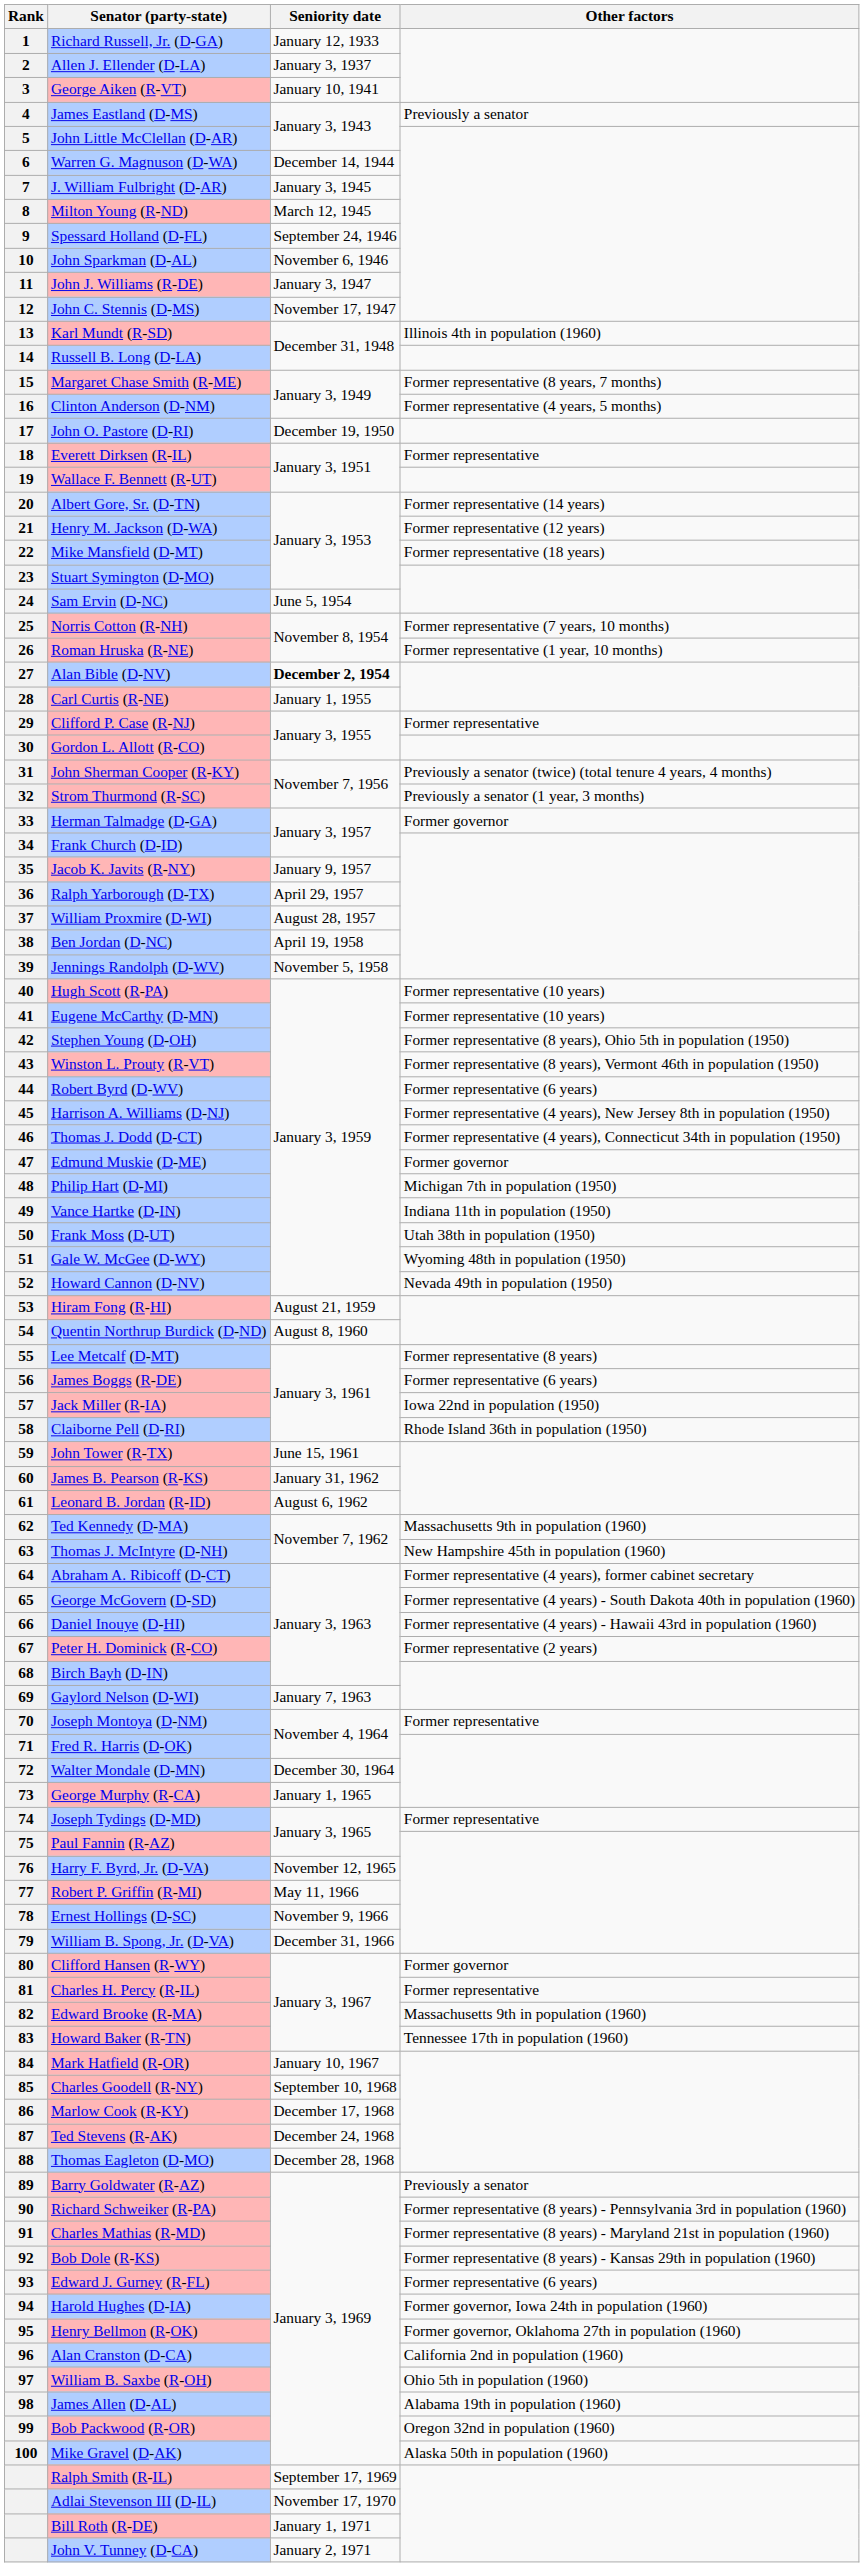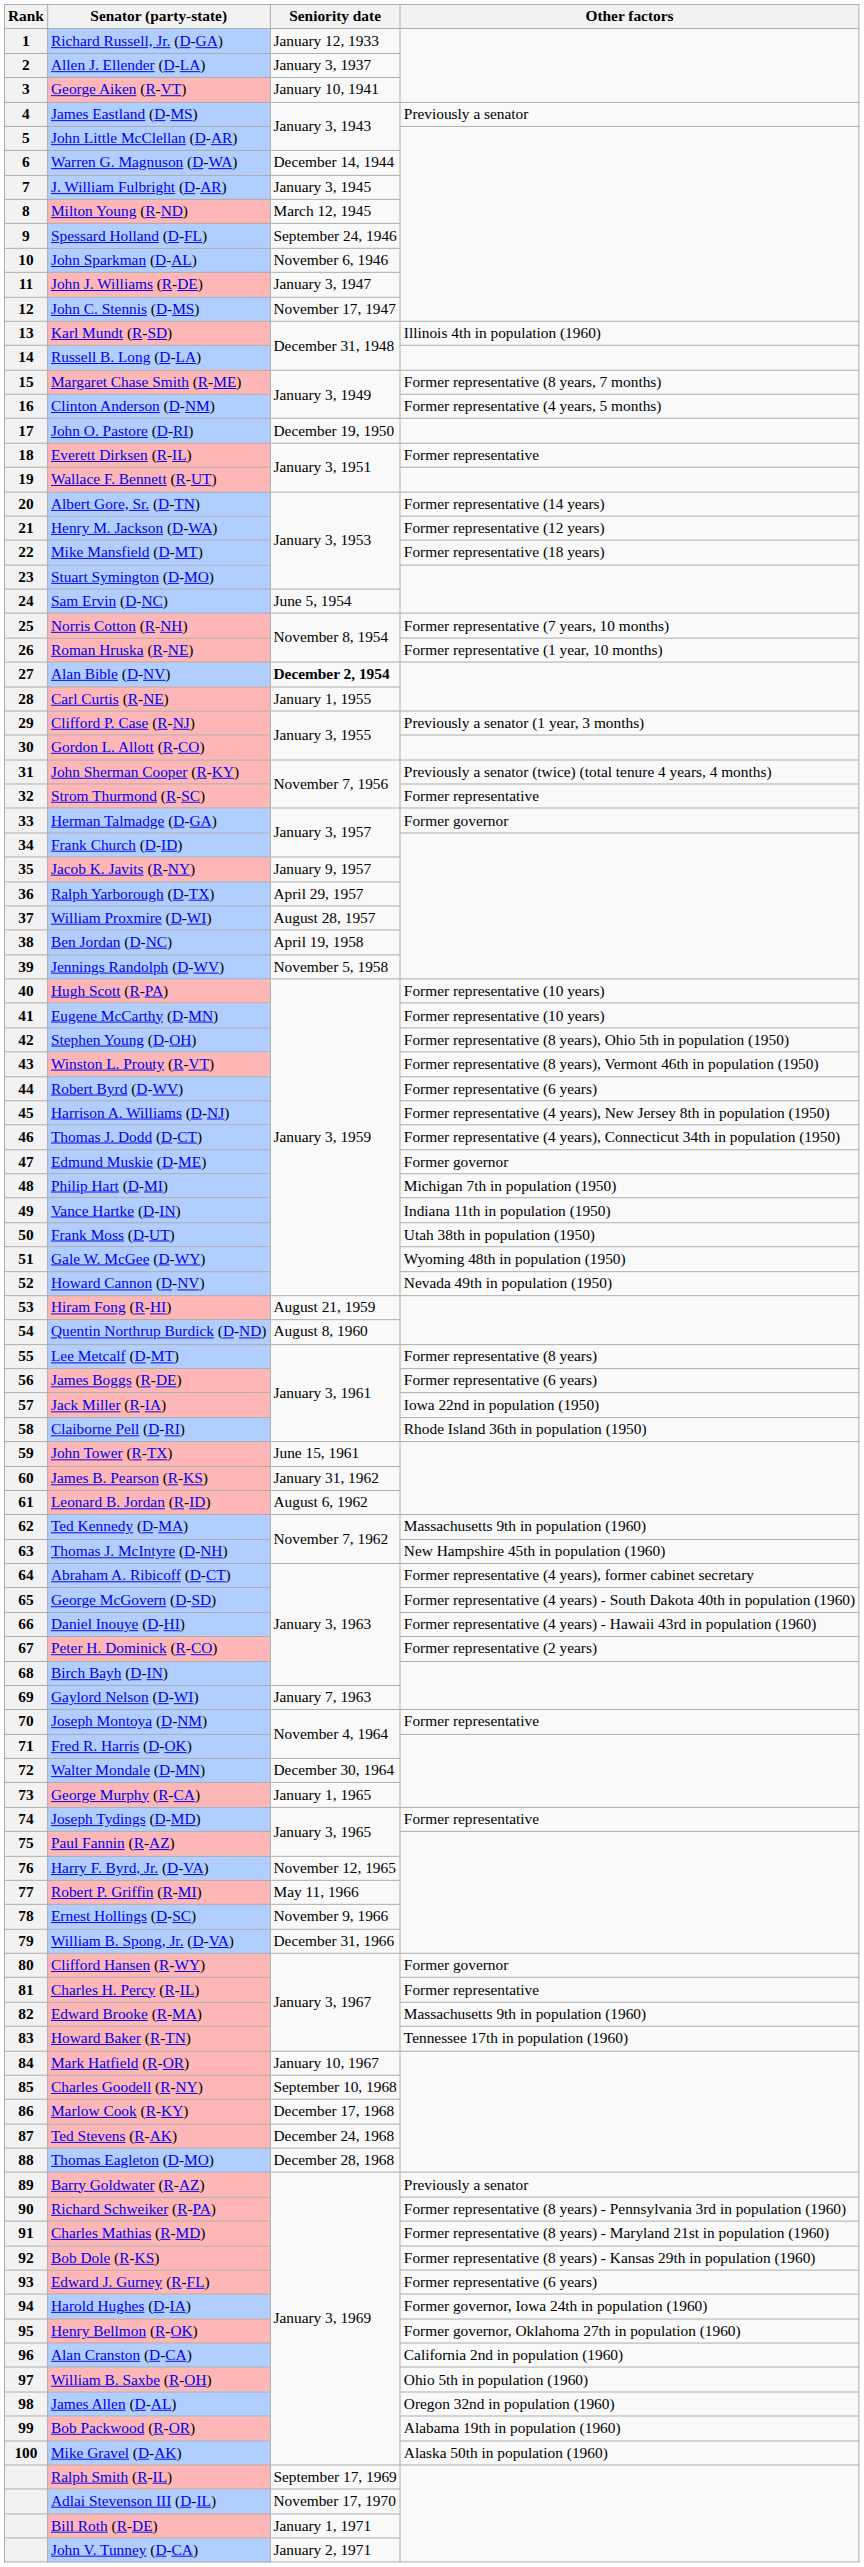Clifford P. Case (R-NJ) | Other factors: Former representative -> Previously a senator (1 year, 3 months)
Strom Thurmond (R-SC) | Other factors: Previously a senator (1 year, 3 months) -> Former representative
James Allen (D-AL) | Other factors: Alabama 19th in population (1960) -> Oregon 32nd in population (1960)
Bob Packwood (R-OR) | Other factors: Oregon 32nd in population (1960) -> Alabama 19th in population (1960)
